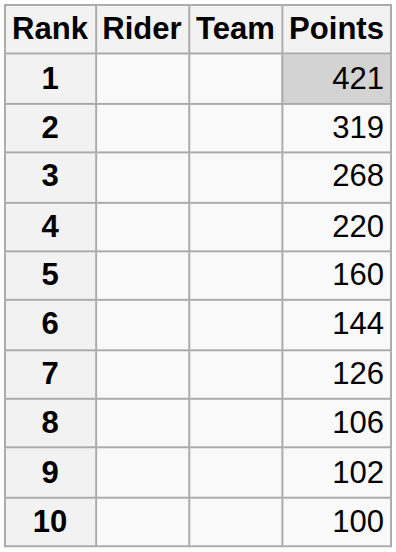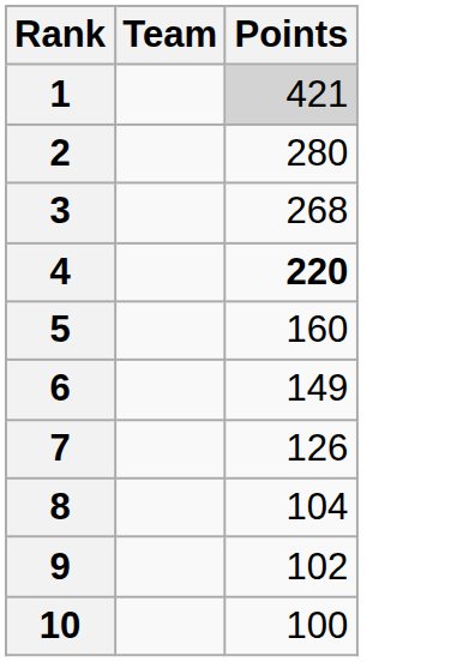- column: Rider
2 | Points: 319 -> 280
4 | Points: normal -> bold
6 | Points: 144 -> 149
8 | Points: 106 -> 104
